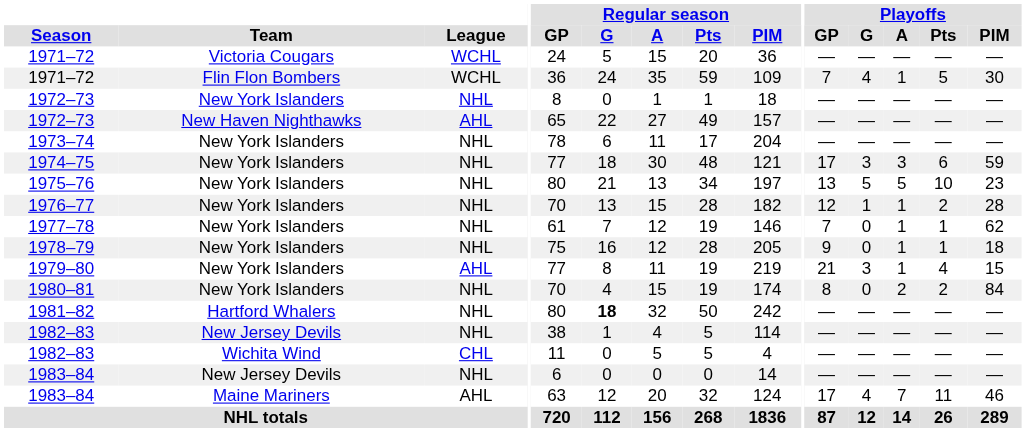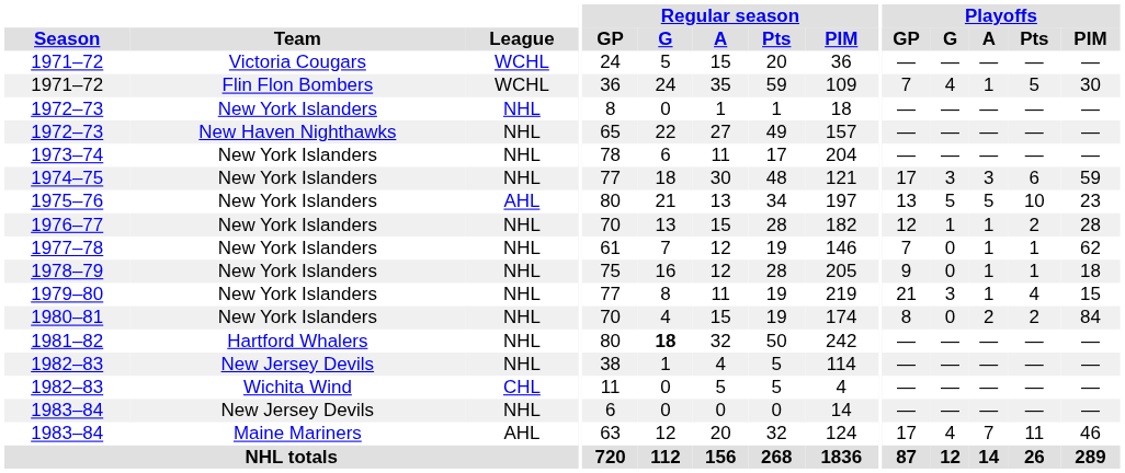1972–73 / New Haven Nighthawks | League: AHL -> NHL
1975–76 | League: NHL -> AHL
1979–80 | League: AHL -> NHL
